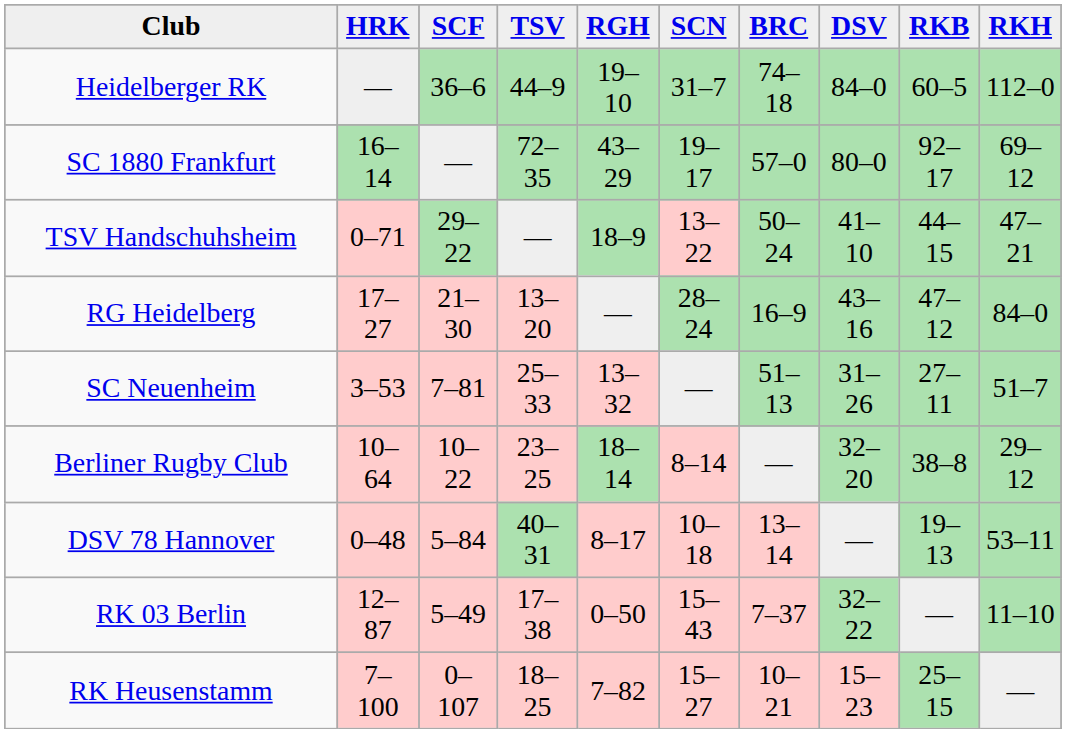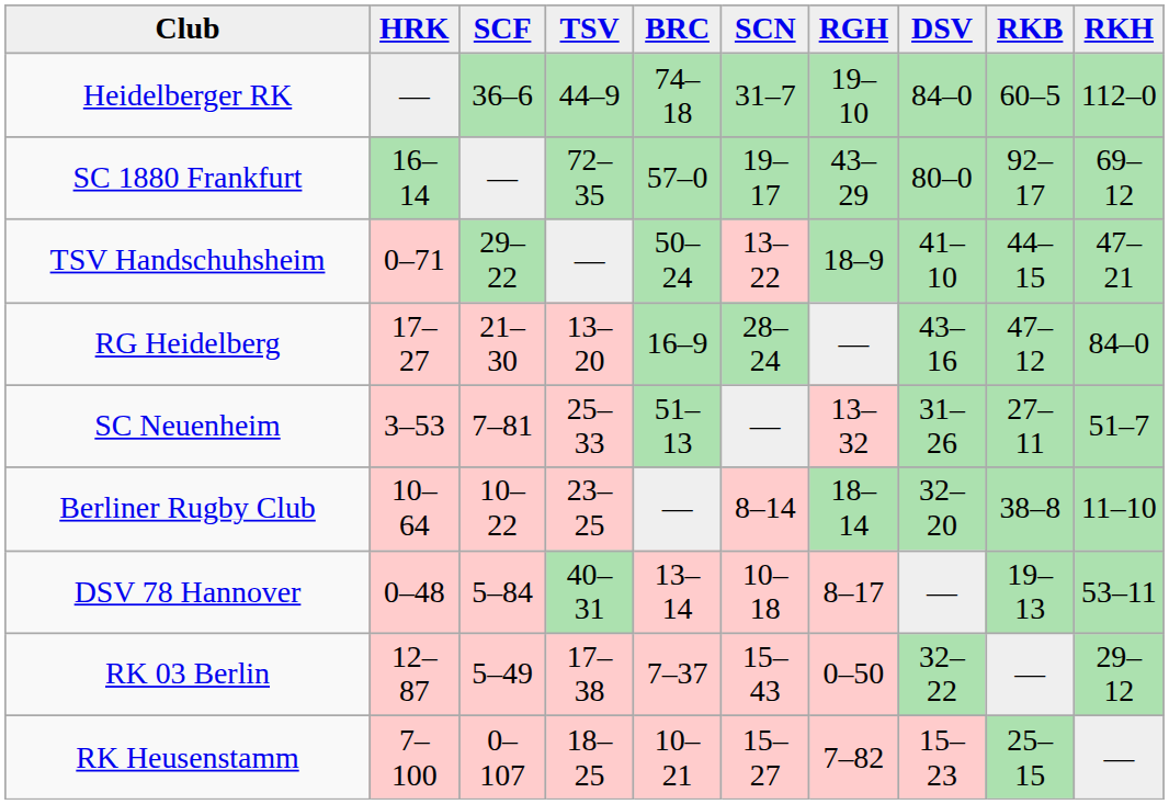columns swapped: RGH <-> BRC
Berliner Rugby Club | RKH: 29–12 -> 11–10
RK 03 Berlin | RKH: 11–10 -> 29–12
